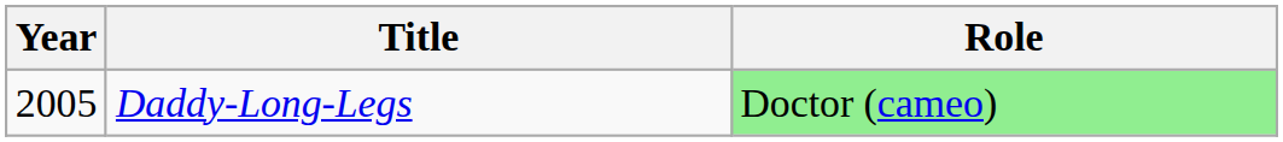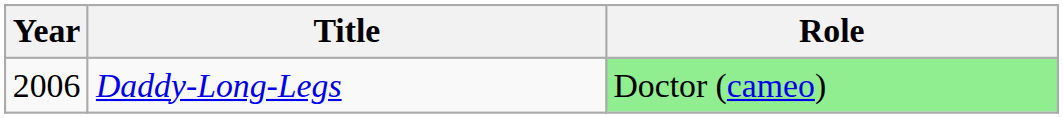Daddy-Long-Legs | Year: 2005 -> 2006
